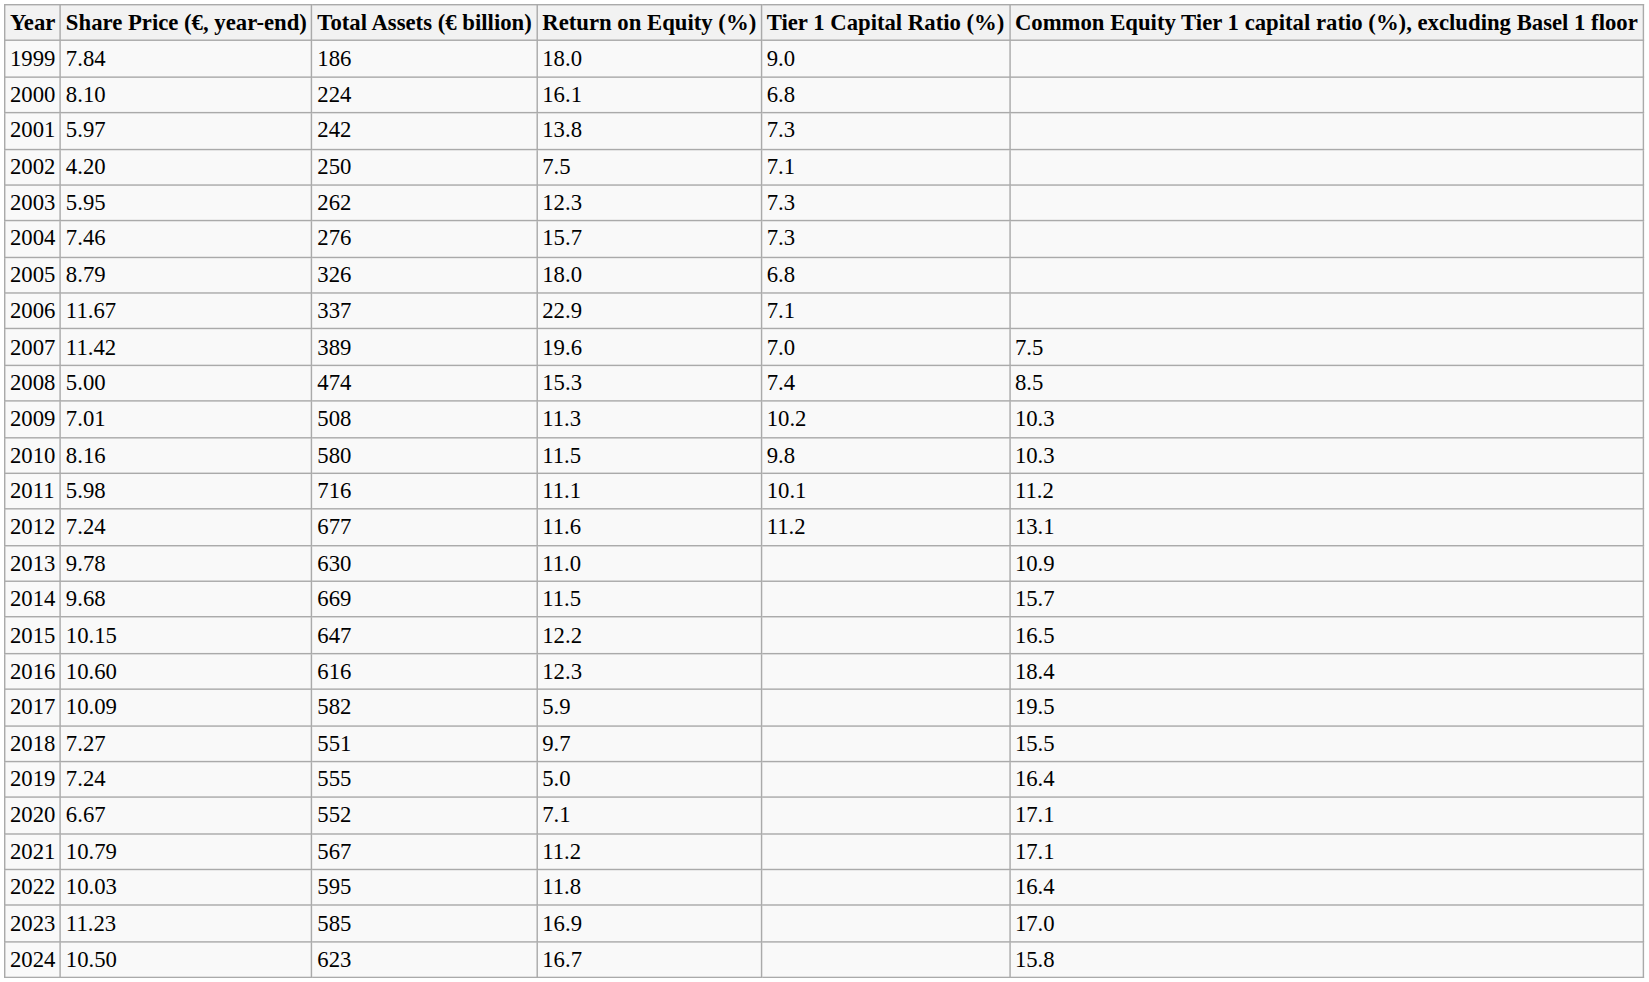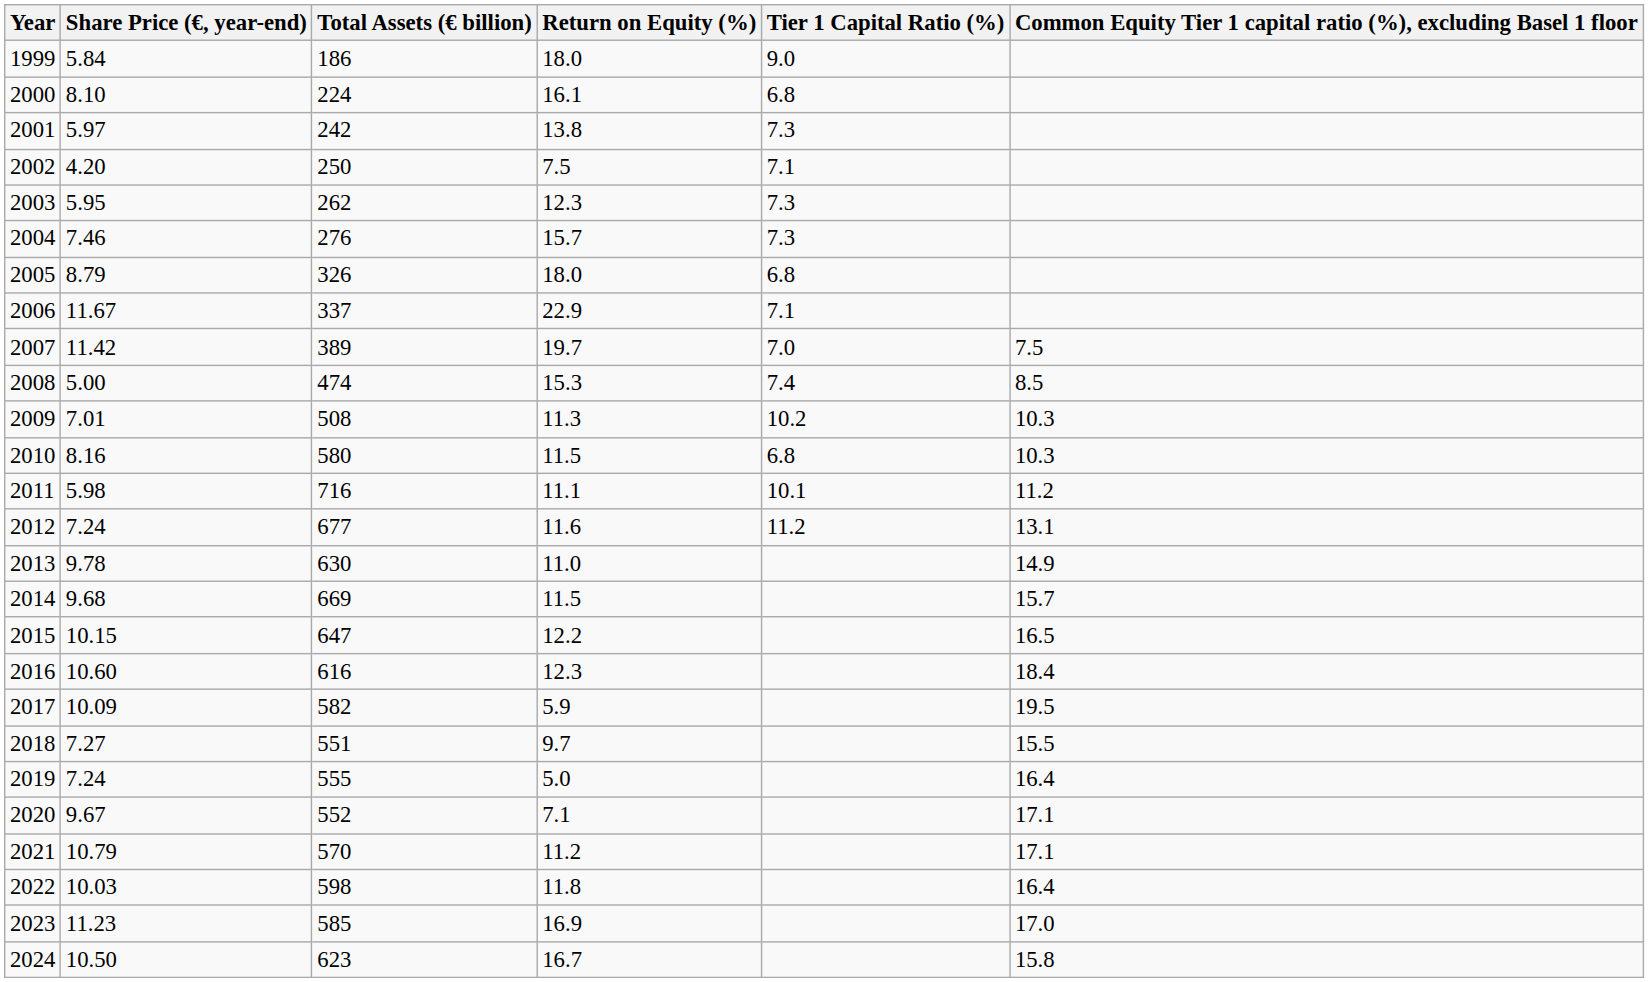1999 | Share Price (€, year-end): 7.84 -> 5.84
2007 | Return on Equity (%): 19.6 -> 19.7
2010 | Tier 1 Capital Ratio (%): 9.8 -> 6.8
2013 | column 6: 10.9 -> 14.9
2020 | Share Price (€, year-end): 6.67 -> 9.67
2021 | Total Assets (€ billion): 567 -> 570
2022 | Total Assets (€ billion): 595 -> 598
